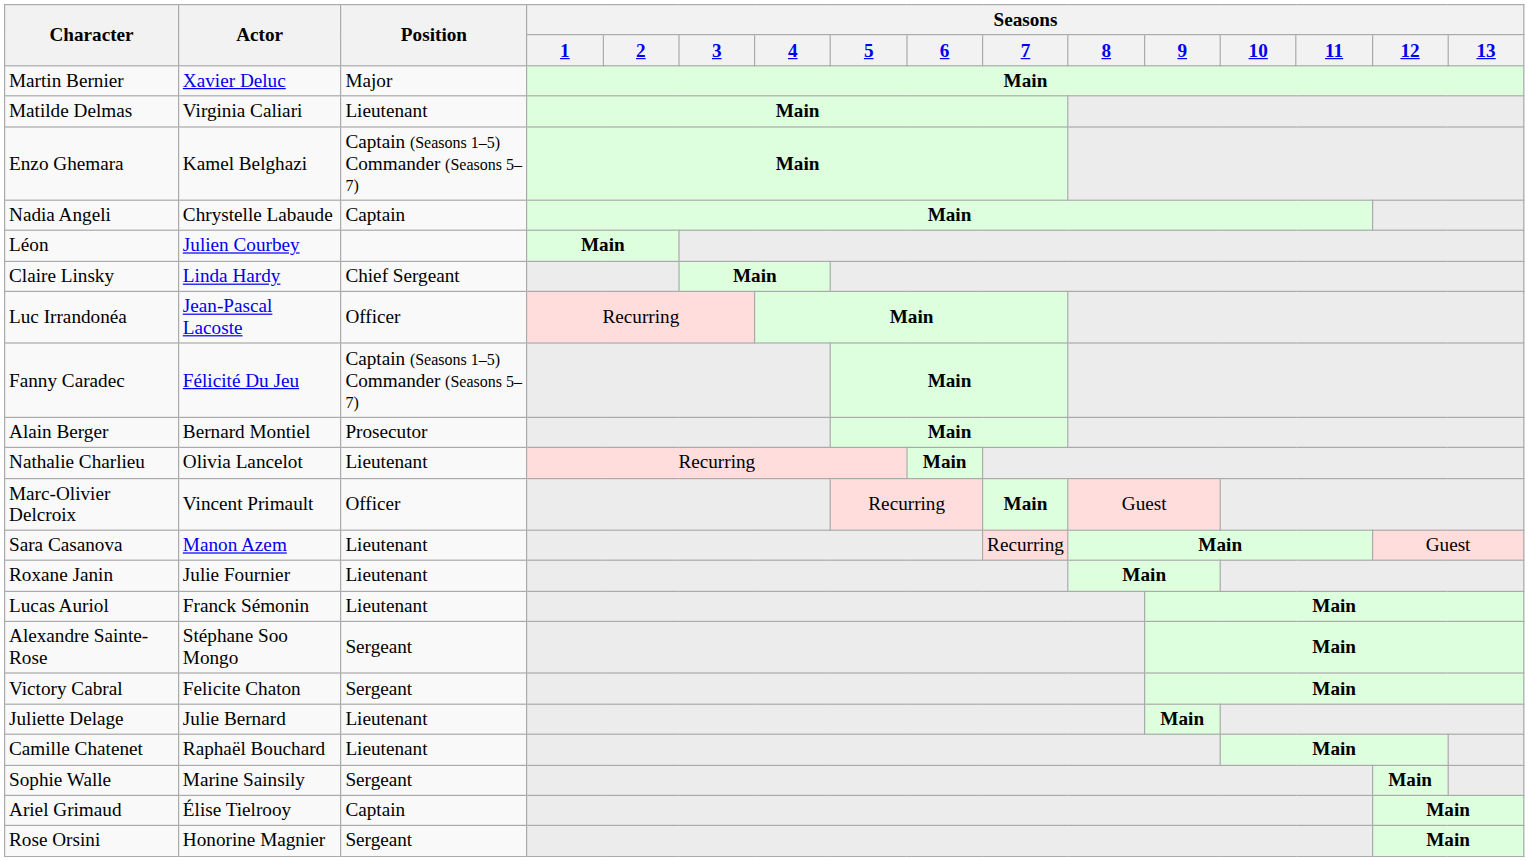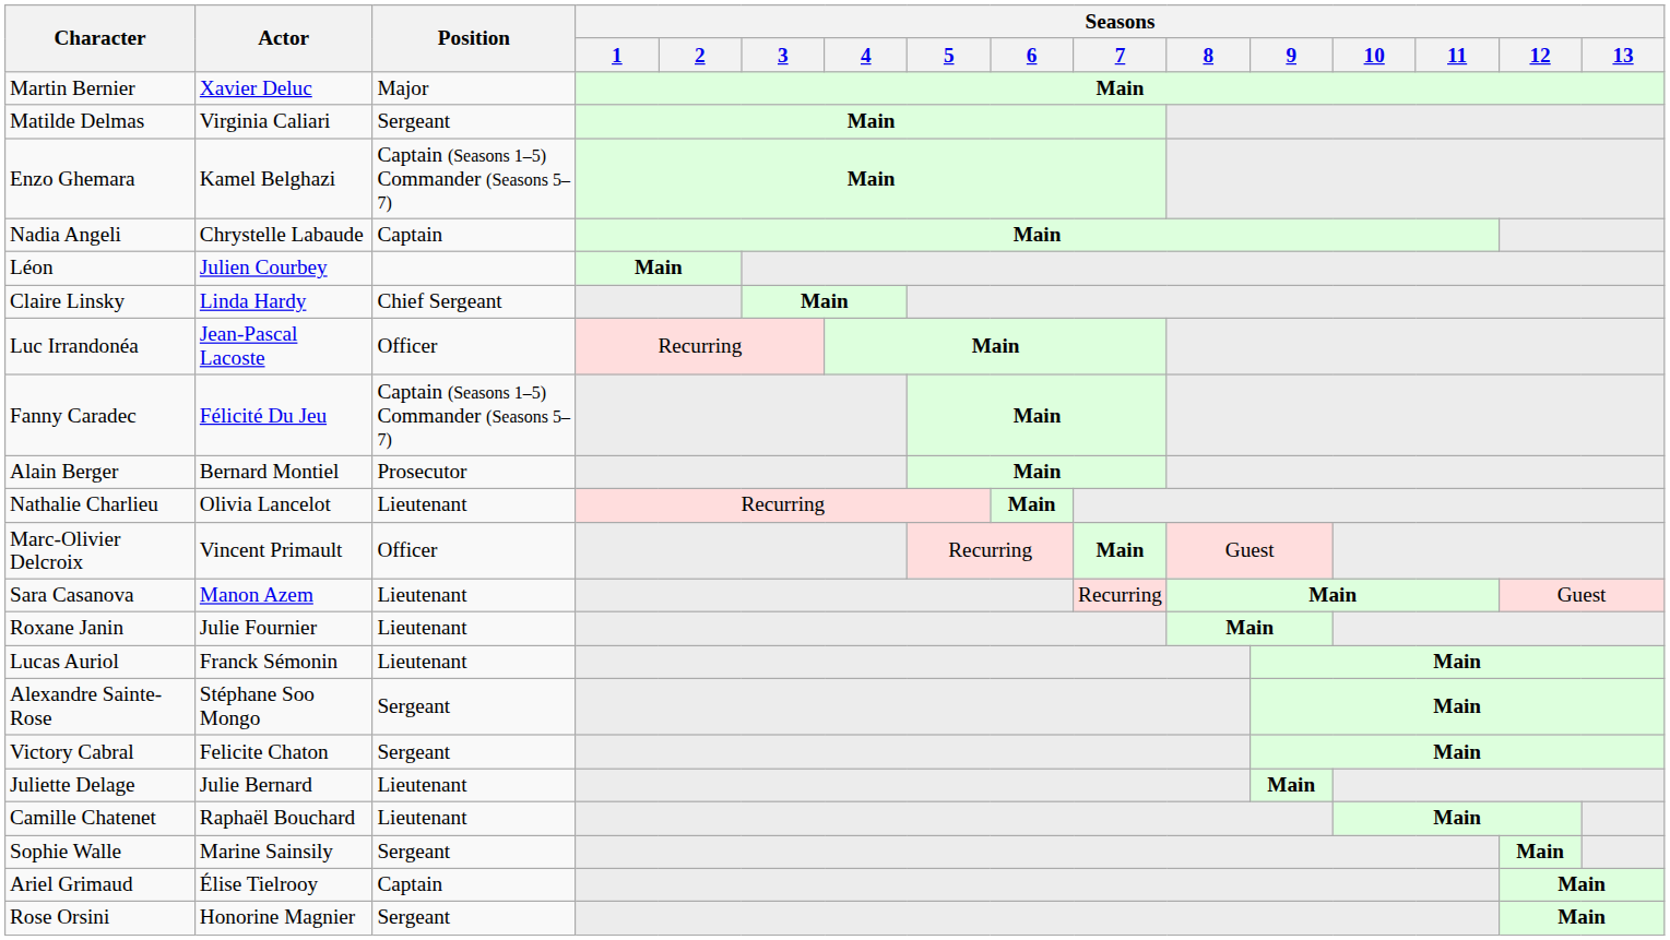Matilde Delmas | Position: Lieutenant -> Sergeant
